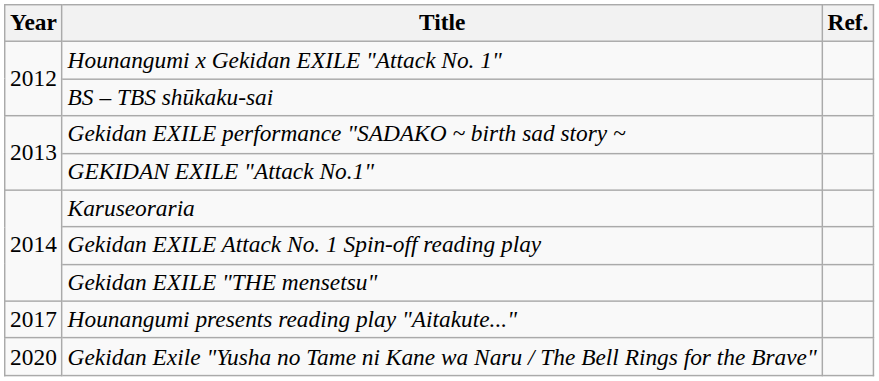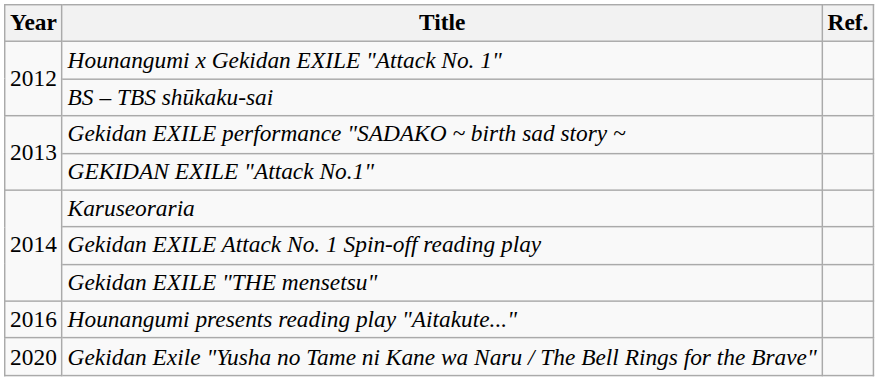Hounangumi presents reading play "Aitakute..." | Year: 2017 -> 2016
